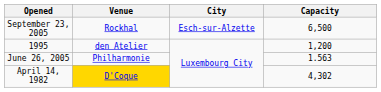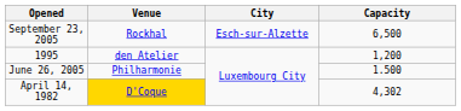June 26, 2005 | Capacity: 1.563 -> 1.500
